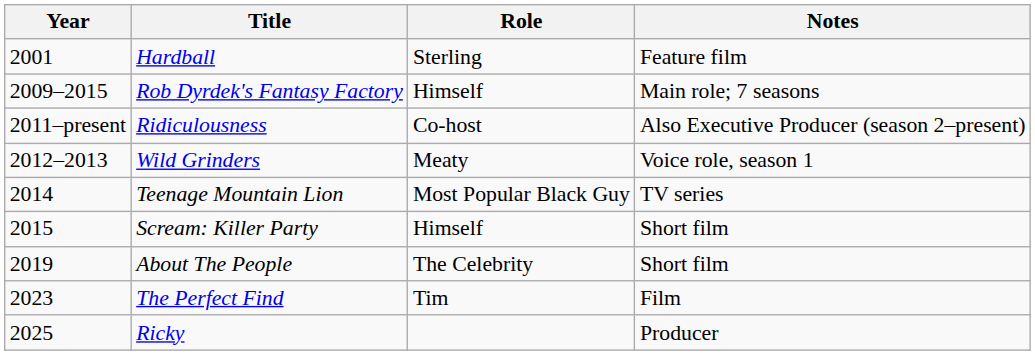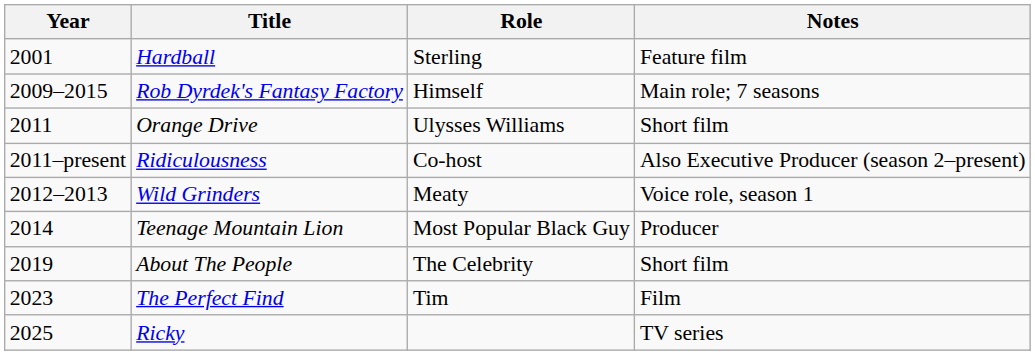+ row: 2011 | Orange Drive | Ulysses Williams | Short film
Teenage Mountain Lion | Notes: TV series -> Producer
- row: 2015 | Scream: Killer Party | Himself | Short film
Ricky | Notes: Producer -> TV series
